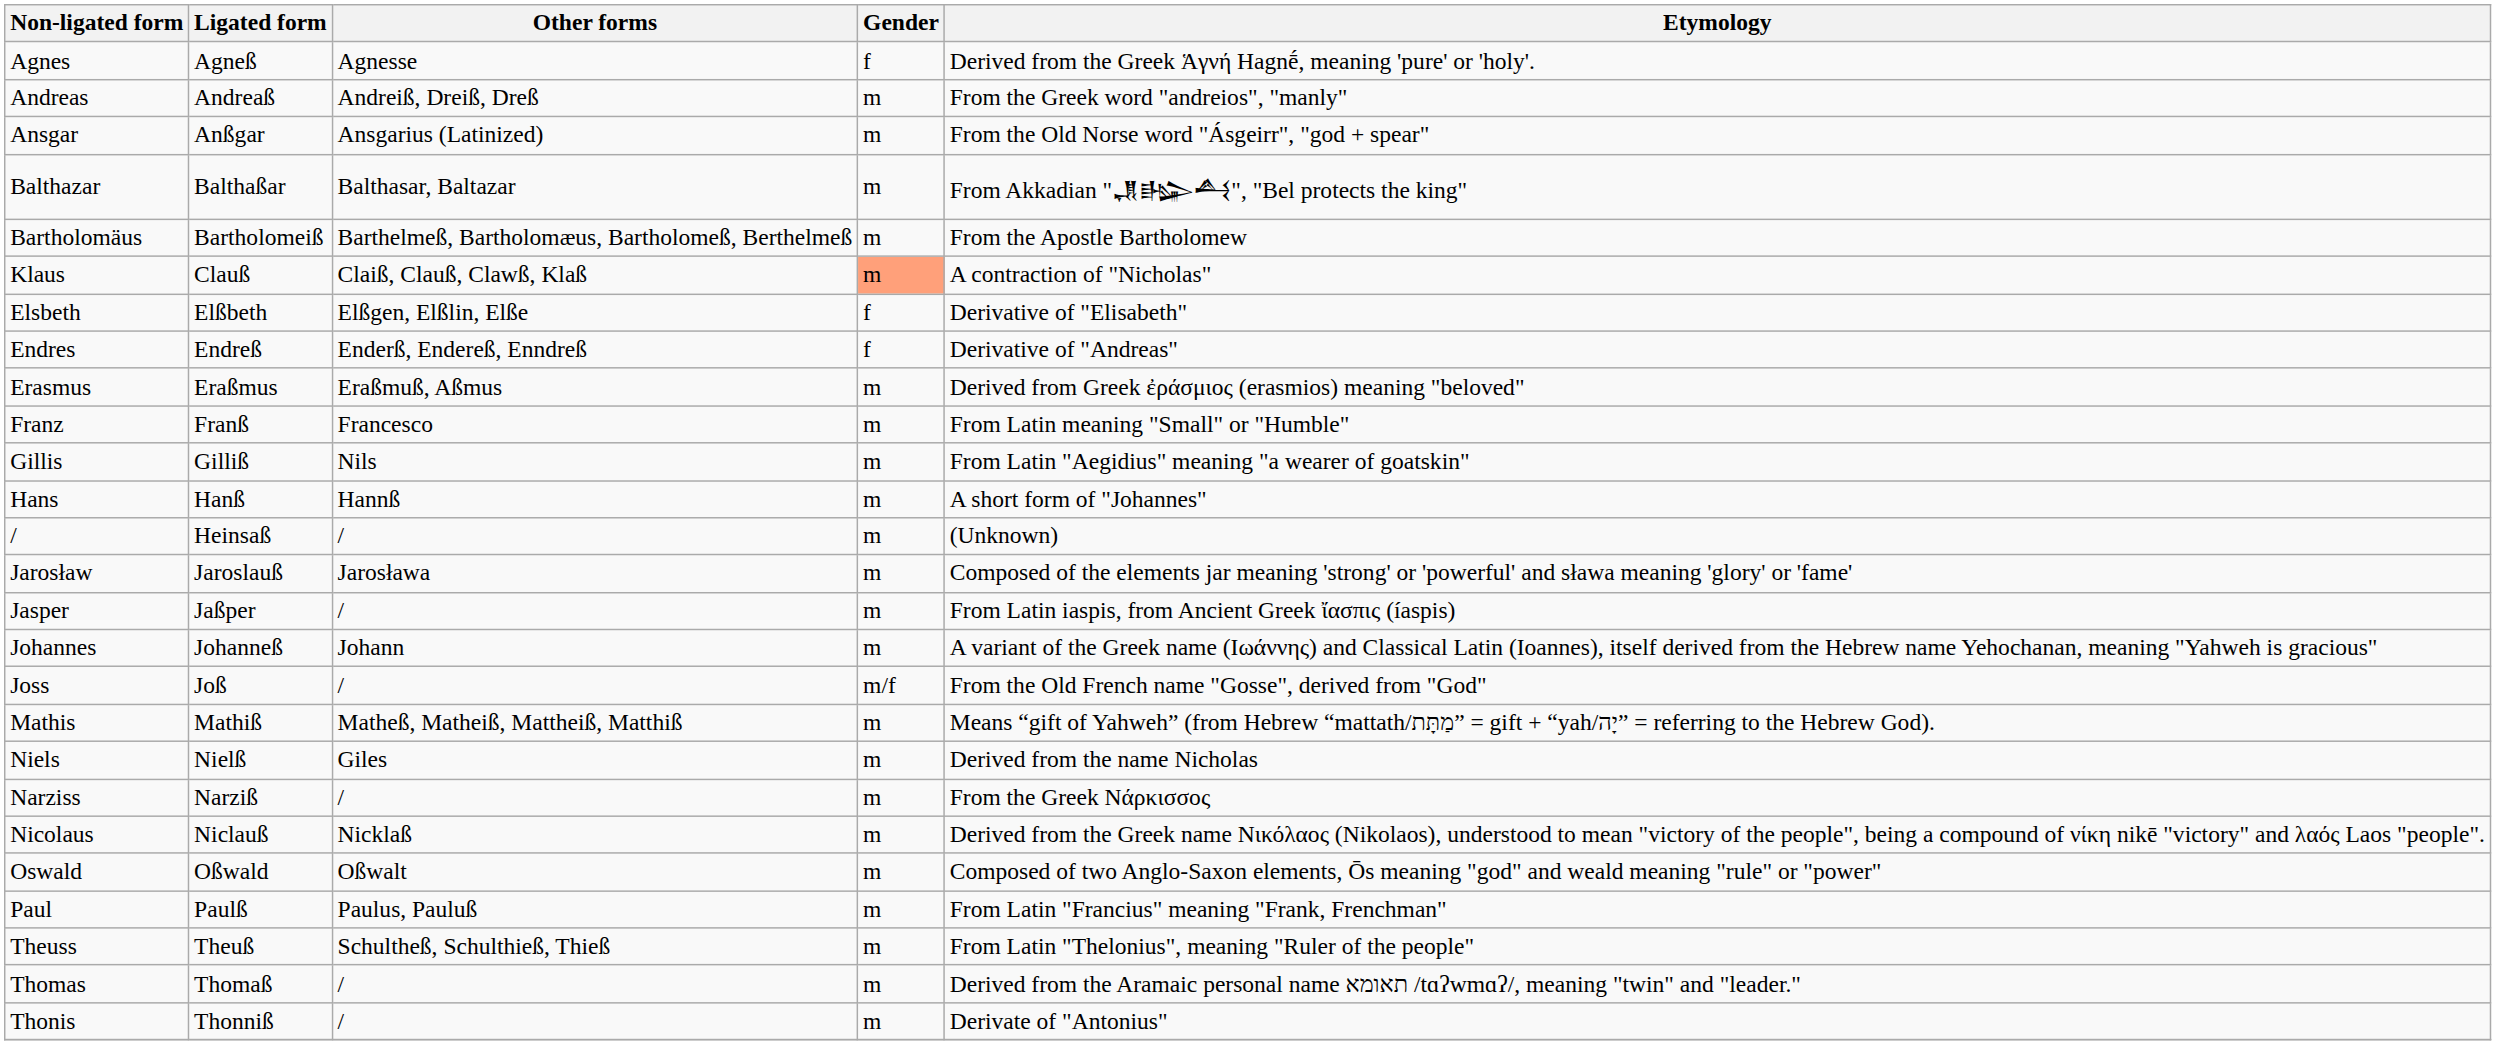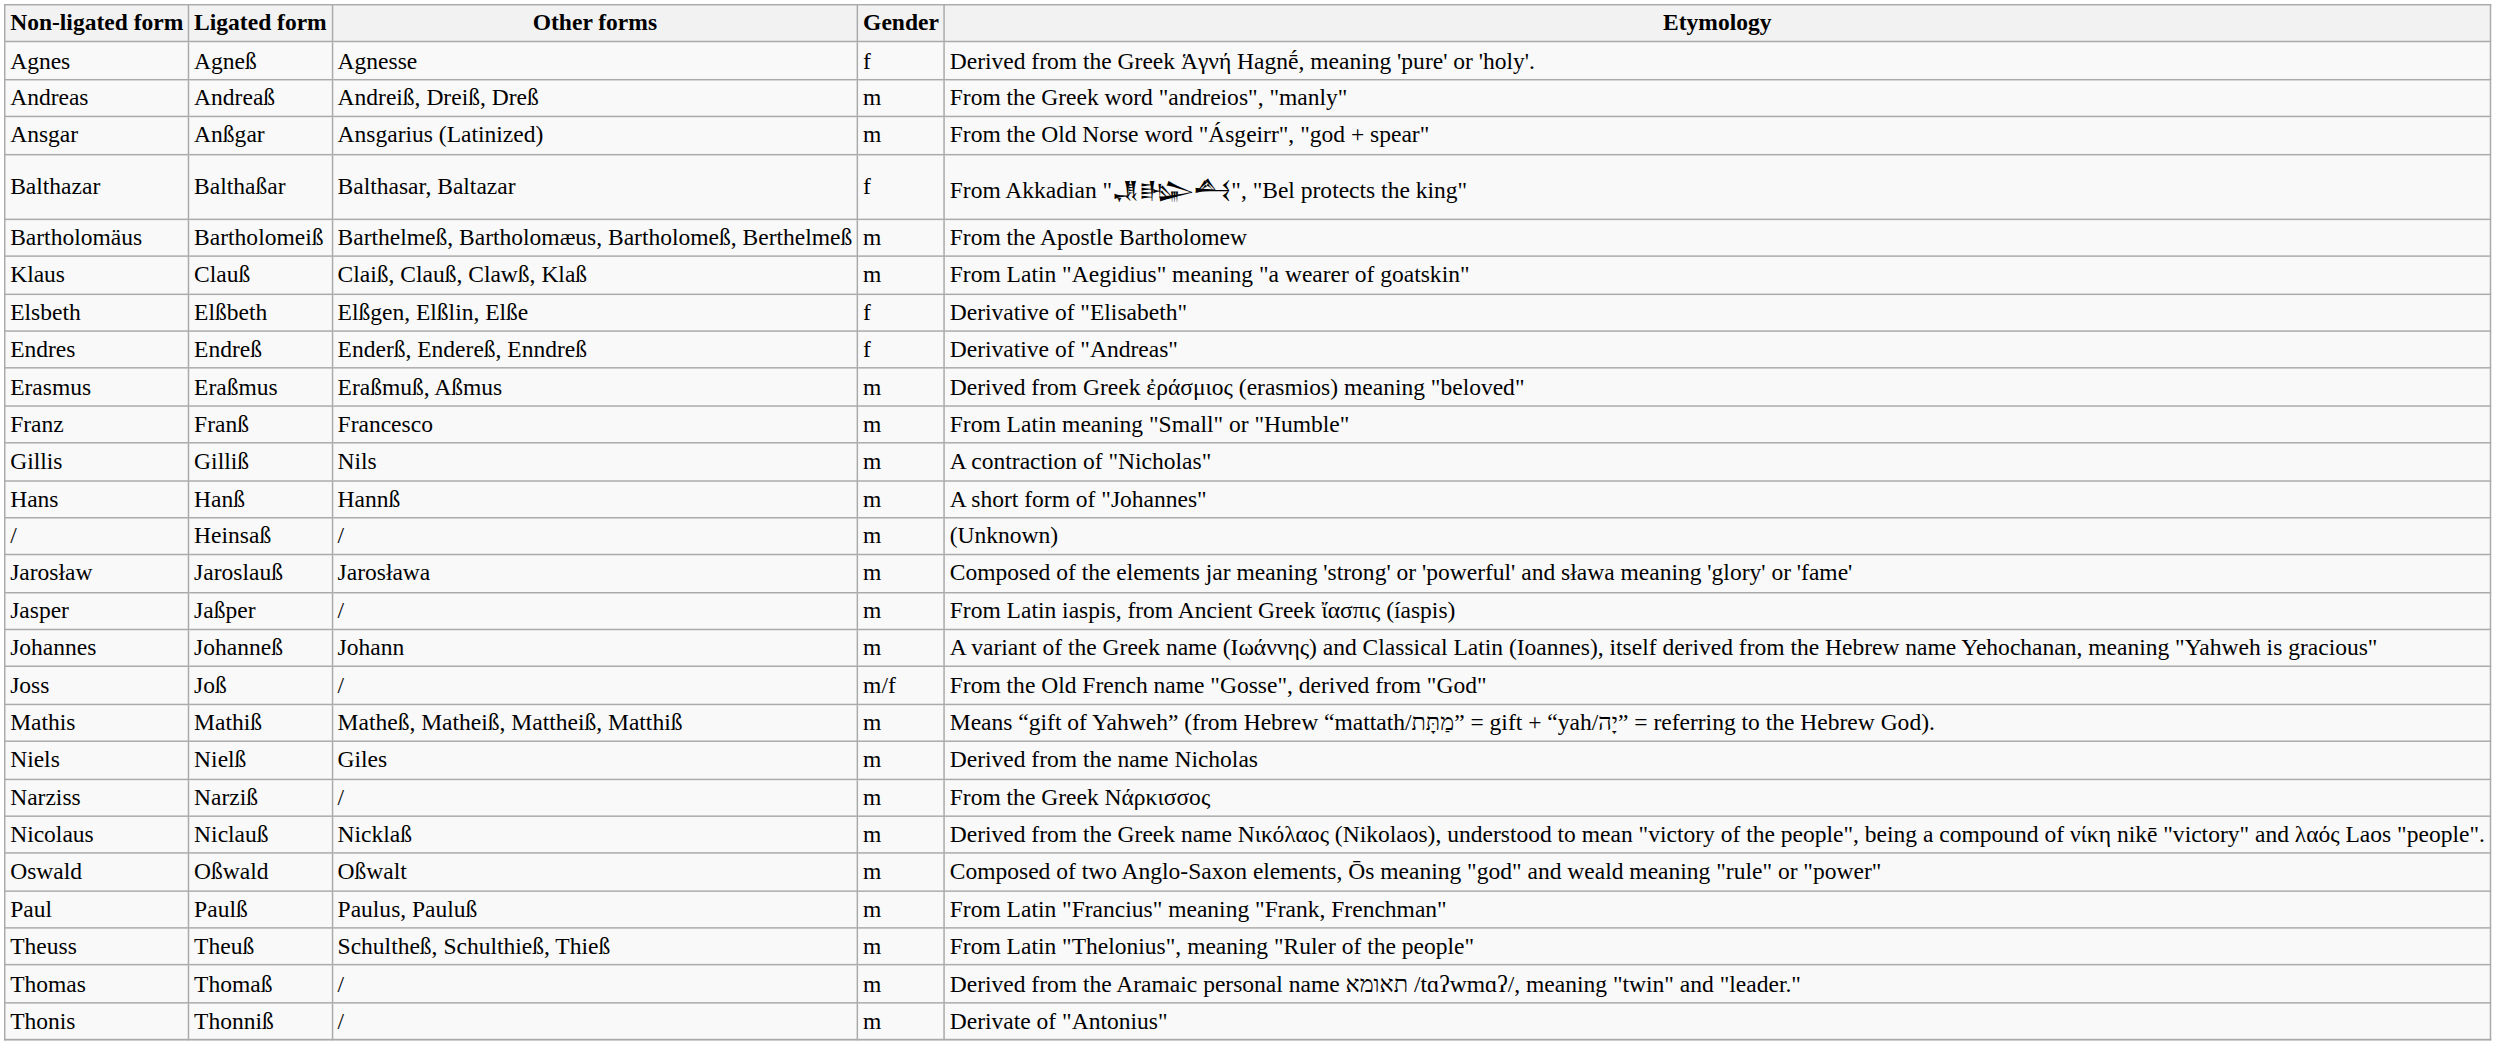Balthazar | Gender: m -> f
Klaus | Gender: lightsalmon background -> no background
Klaus | Etymology: A contraction of "Nicholas" -> From Latin "Aegidius" meaning "a wearer of goatskin"
Gillis | Etymology: From Latin "Aegidius" meaning "a wearer of goatskin" -> A contraction of "Nicholas"
